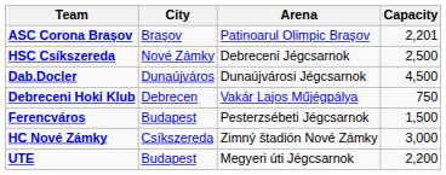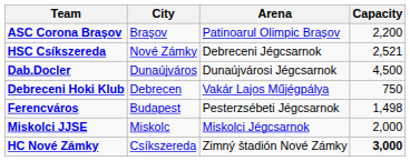ASC Corona Braşov | Capacity: 2,201 -> 2,200
HSC Csíkszereda | Capacity: 2,500 -> 2,521
Ferencváros | Capacity: 1,500 -> 1,498
+ row: Miskolci JJSE | Miskolc | Miskolci Jégcsarnok | 2,000
HC Nové Zámky | Capacity: normal -> bold
- row: UTE | Budapest | Megyeri úti Jégcsarnok | 2,200
